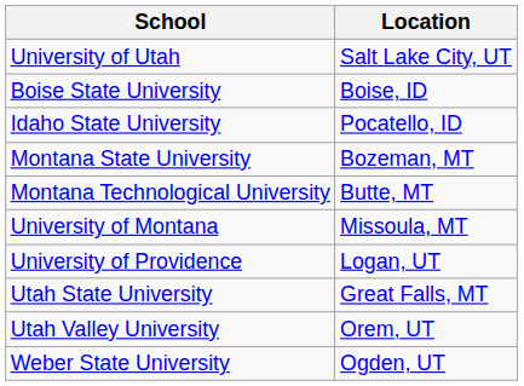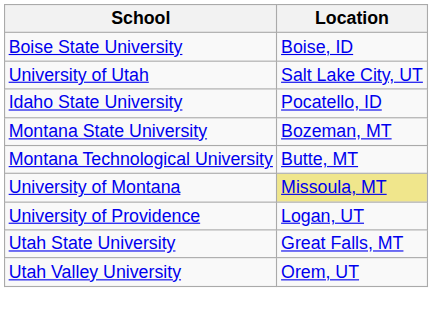rows swapped: University of Utah <-> Boise State University
University of Montana | Location: no background -> khaki background
- row: Weber State University | Ogden, UT
